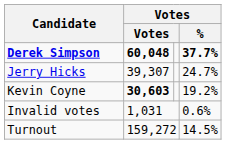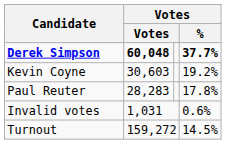- row: Jerry Hicks | 39,307 | 24.7%
Kevin Coyne | column 2: bold -> normal
+ row: Paul Reuter | 28,283 | 17.8%
